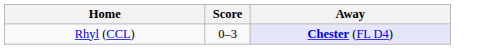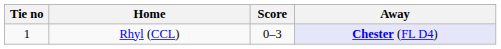+ column: Tie no | 1
